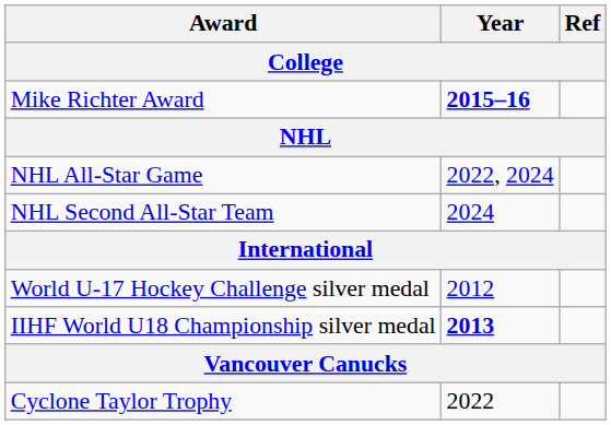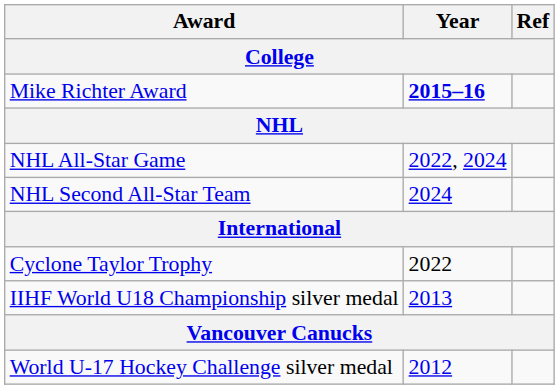rows swapped: World U-17 Hockey Challenge silver medal <-> Cyclone Taylor Trophy
IIHF World U18 Championship silver medal | Year: bold -> normal
